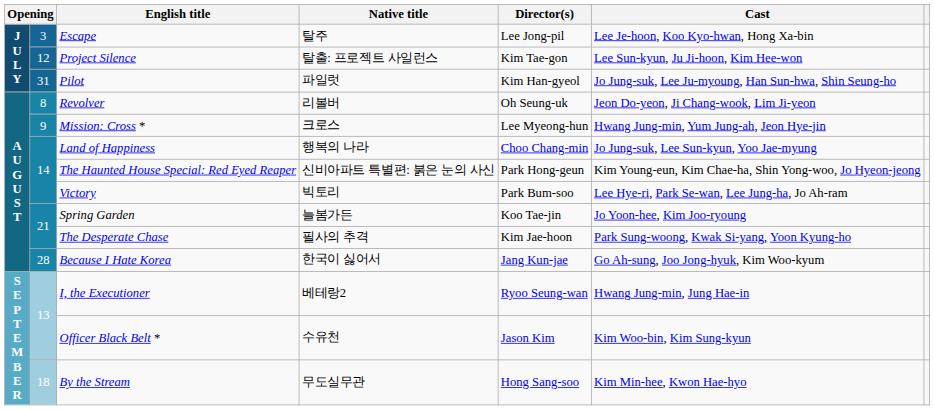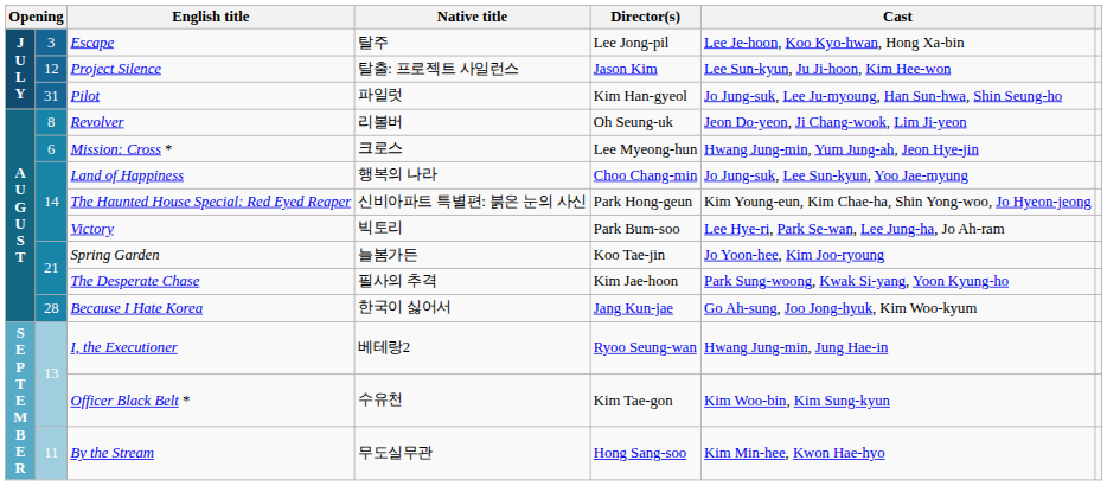Project Silence | Director(s): Kim Tae-gon -> Jason Kim
Mission: Cross * | column 2: 9 -> 6
Officer Black Belt * | Director(s): Jason Kim -> Kim Tae-gon
By the Stream | column 2: 18 -> 11
